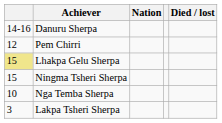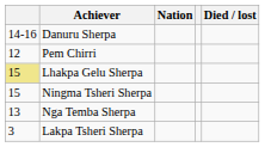Nga Temba Sherpa | column 1: 10 -> 13
